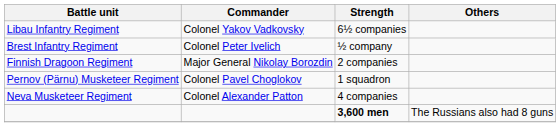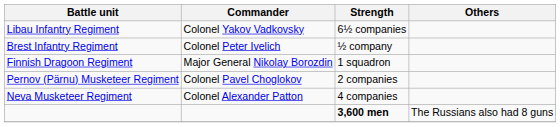Finnish Dragoon Regiment | Strength: 2 companies -> 1 squadron
Pernov (Pärnu) Musketeer Regiment | Strength: 1 squadron -> 2 companies
